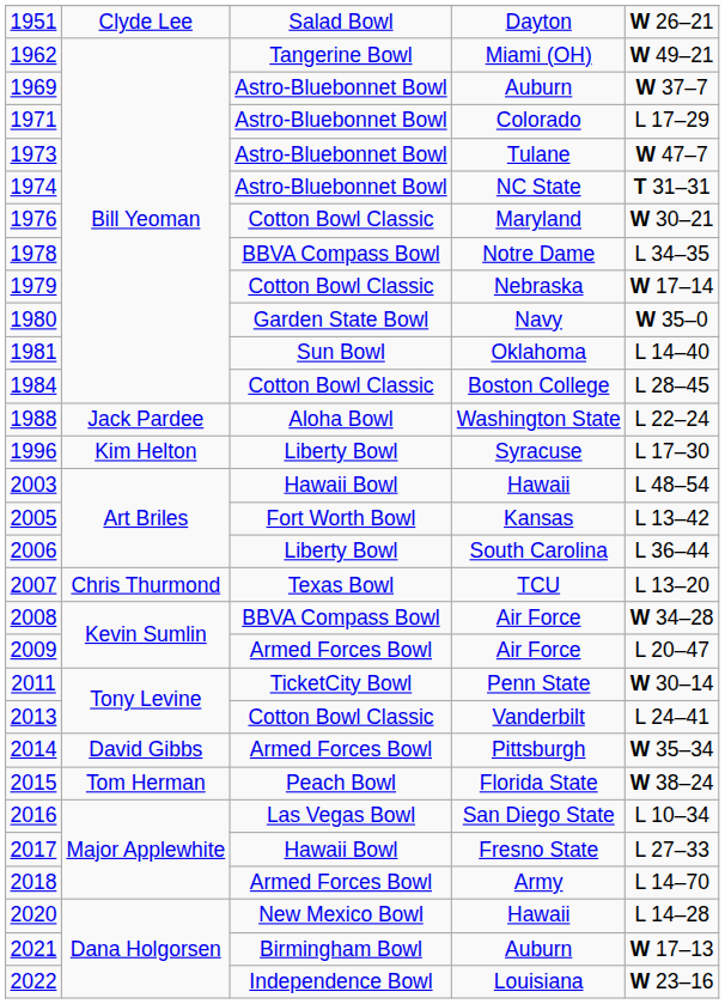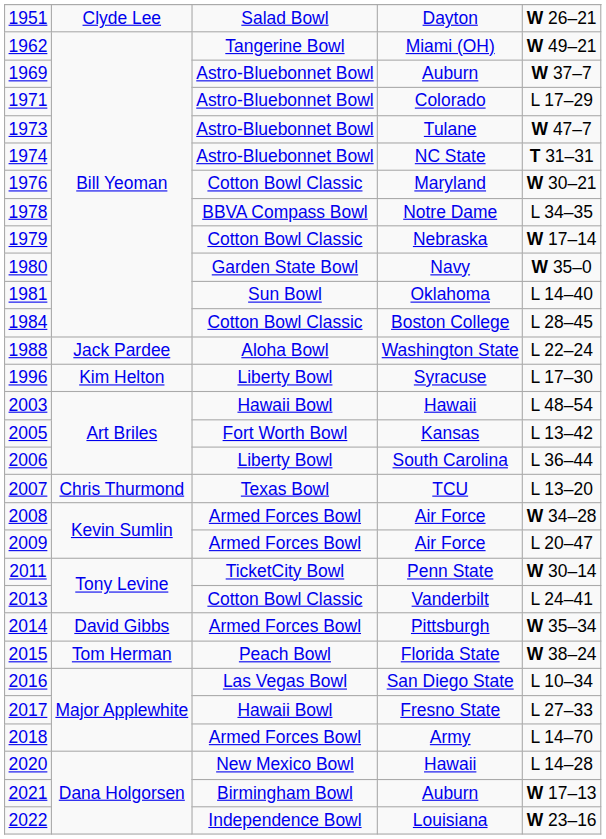2008 / Air Force | column 3: BBVA Compass Bowl -> Armed Forces Bowl
